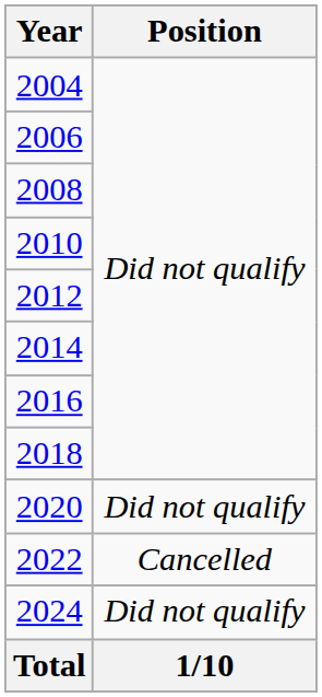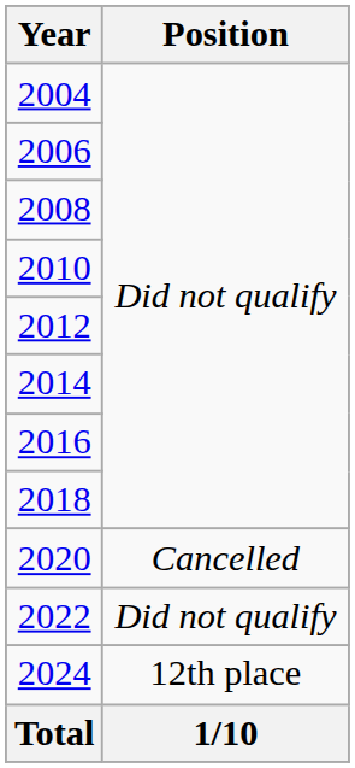2020 | Position: Did not qualify -> Cancelled
2022 | Position: Cancelled -> Did not qualify
2024 | Position: Did not qualify -> 12th place
